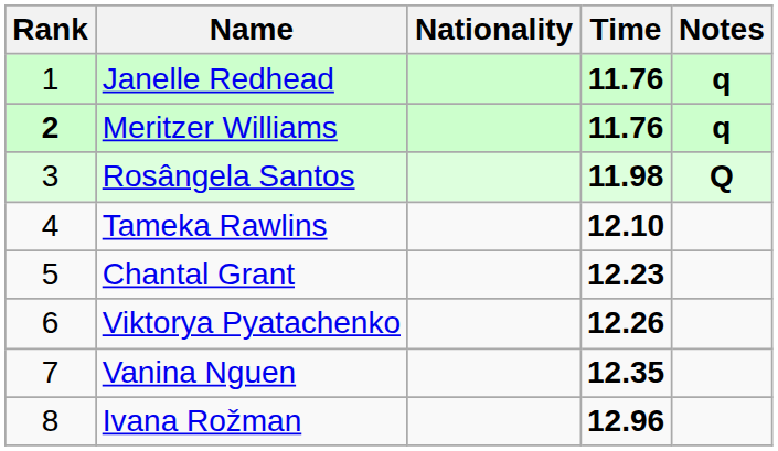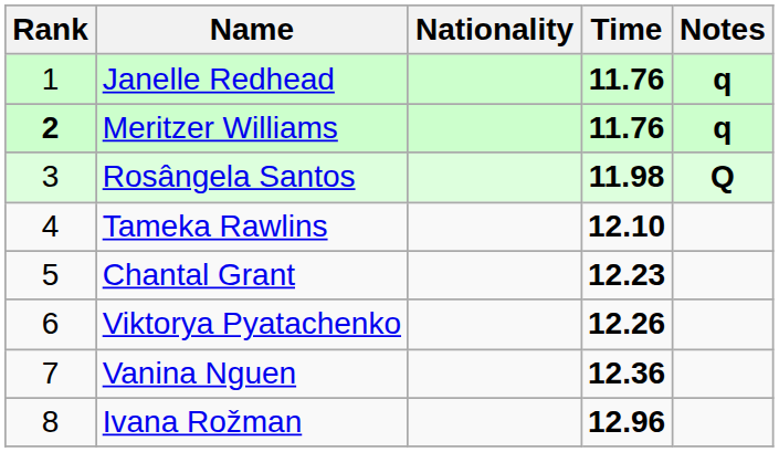Vanina Nguen | Time: 12.35 -> 12.36
